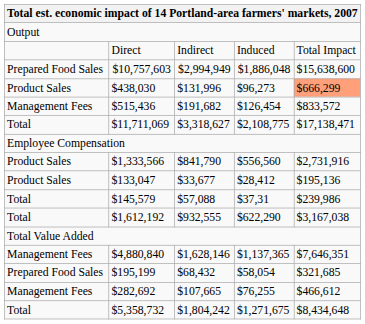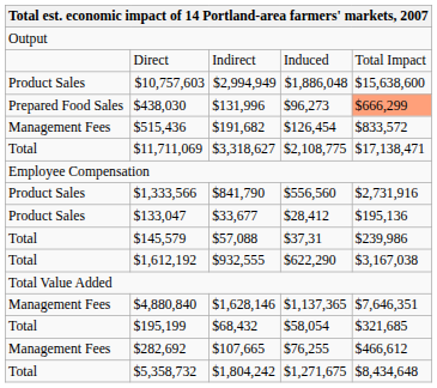$10,757,603 | column 1: Prepared Food Sales -> Product Sales
$438,030 | column 1: Product Sales -> Prepared Food Sales
$195,199 | column 1: Prepared Food Sales -> Total
